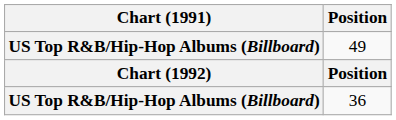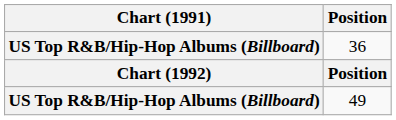rows swapped: 49 <-> 36
